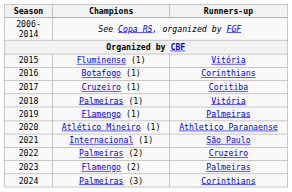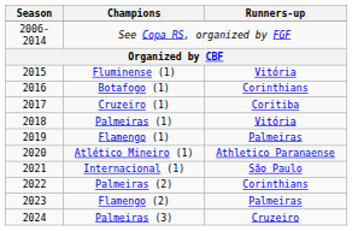Palmeiras (2) | Runners-up: Cruzeiro -> Corinthians
Palmeiras (3) | Runners-up: Corinthians -> Cruzeiro
